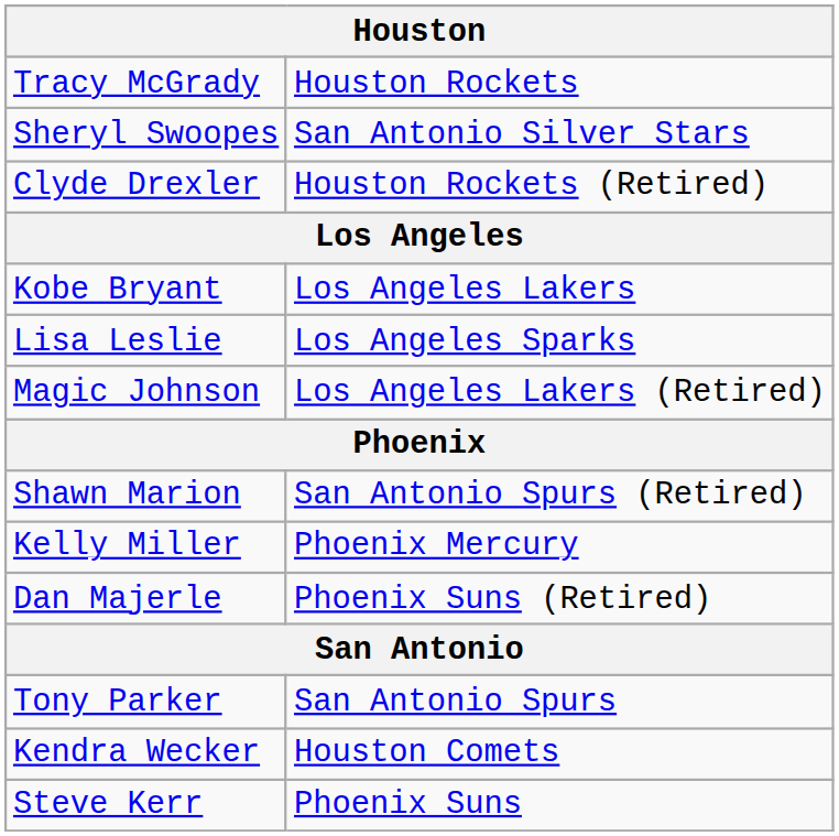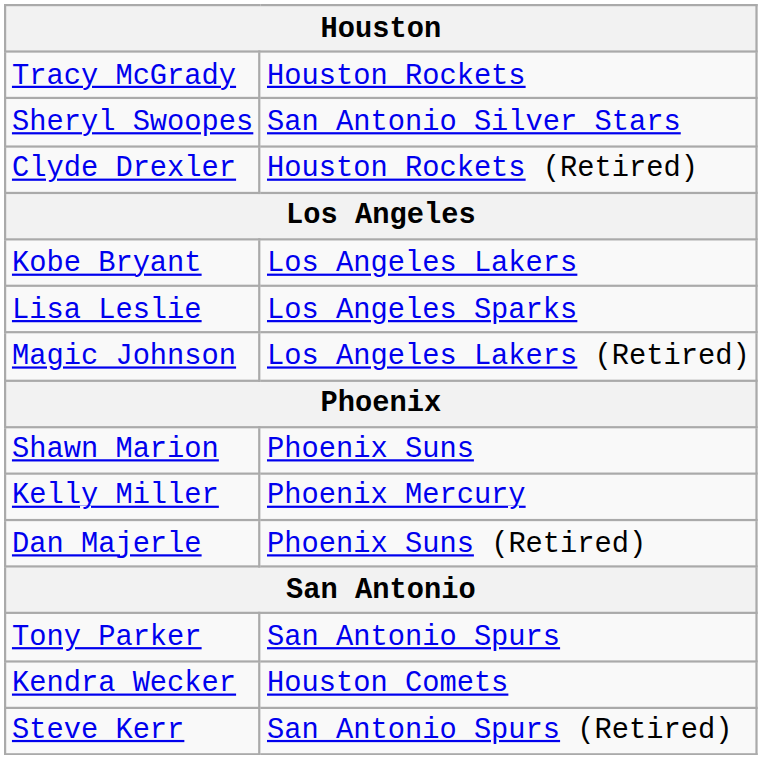Shawn Marion | column 2: San Antonio Spurs (Retired) -> Phoenix Suns
Steve Kerr | column 2: Phoenix Suns -> San Antonio Spurs (Retired)
